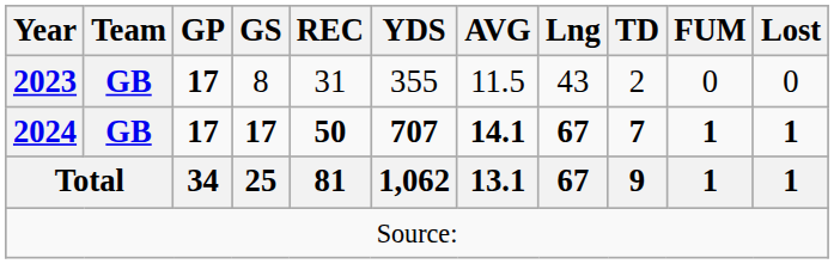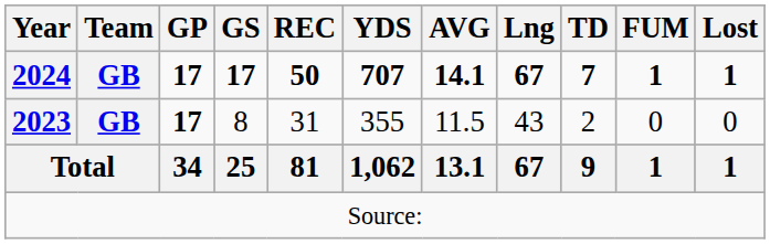rows swapped: 2023 <-> 2024
